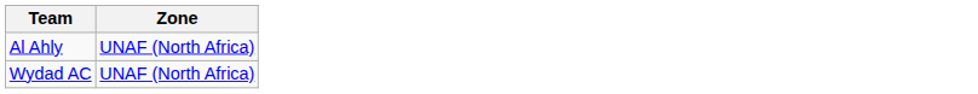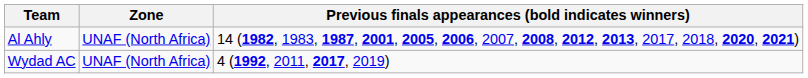+ column: Previous finals appearances (bold indicates winners) | 14 (1982, 1983, 1987, 2001, 2005, 2006, 2007, 2008, 2012, 2013, 2017, 2018, 2020, 2021) | 4 (1992, 2011, 2017, 2019)
